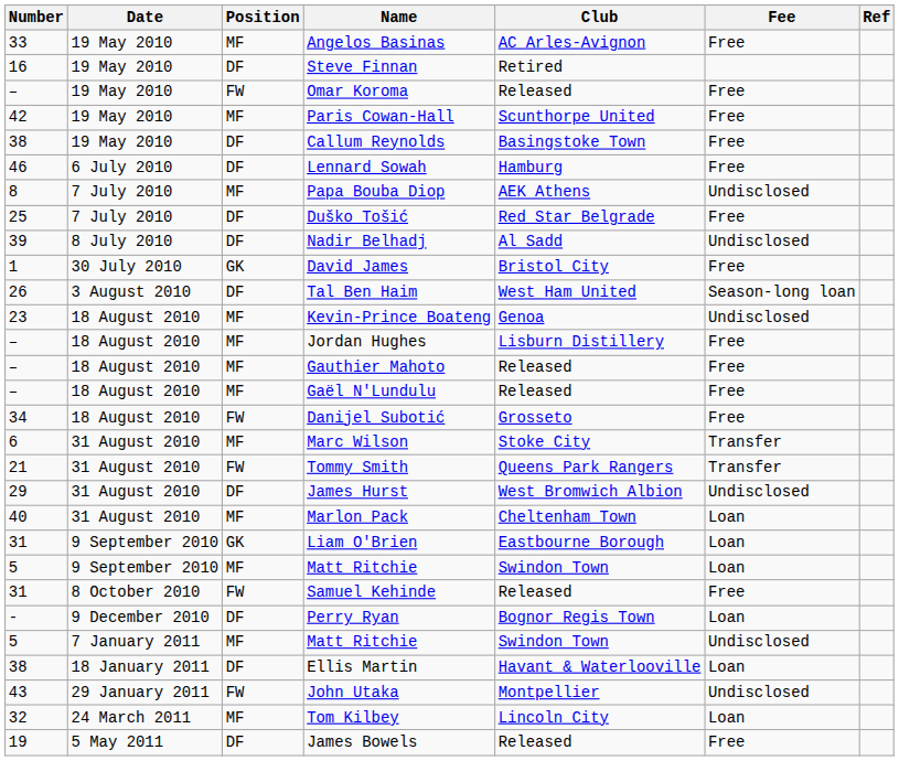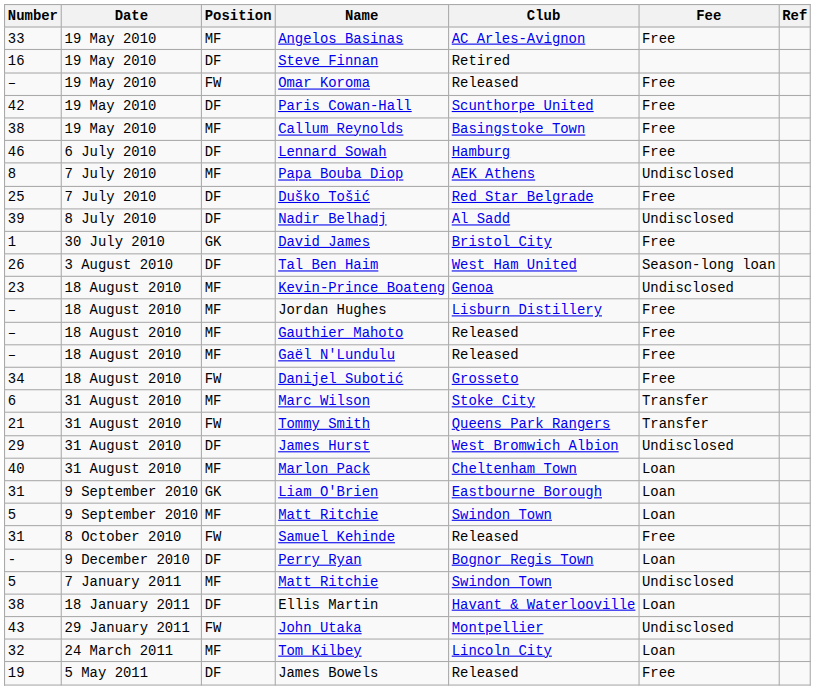Paris Cowan-Hall | Position: MF -> DF
Callum Reynolds | Position: DF -> MF
